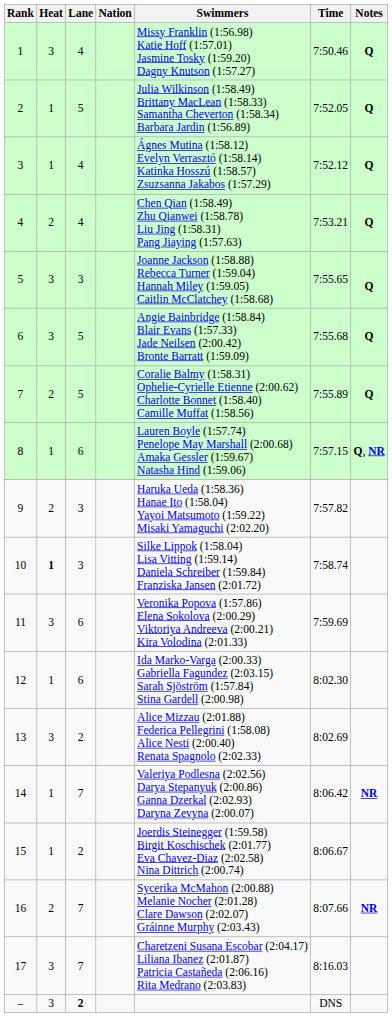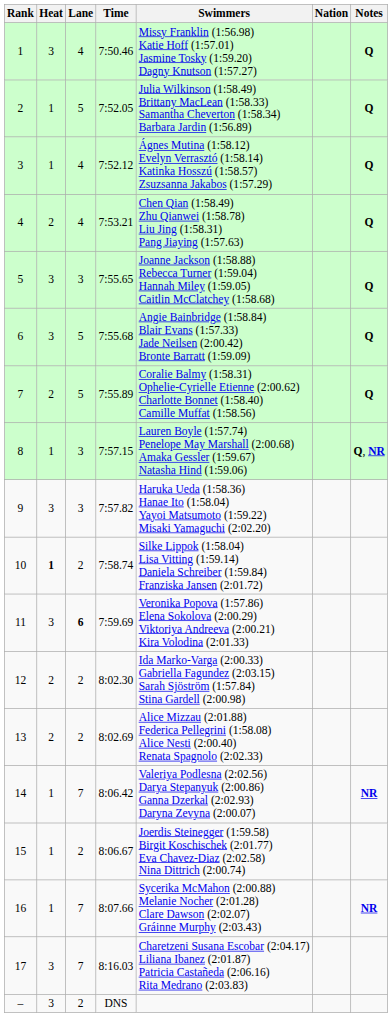columns swapped: Nation <-> Time
8 | Lane: 6 -> 3
9 | Heat: 2 -> 3
10 | Lane: 3 -> 2
11 | Lane: normal -> bold
12 | Heat: 1 -> 2
12 | Lane: 6 -> 2
13 | Heat: 3 -> 2
16 | Heat: 2 -> 1
– | Lane: bold -> normal
